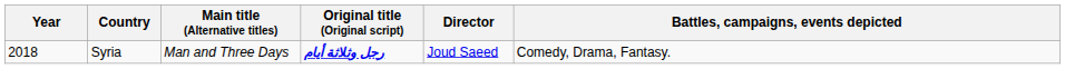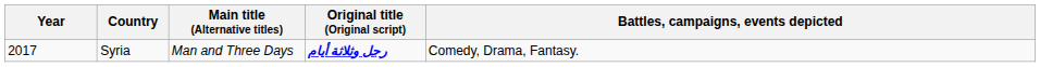- column: Director | Joud Saeed
Syria | Year: 2018 -> 2017
